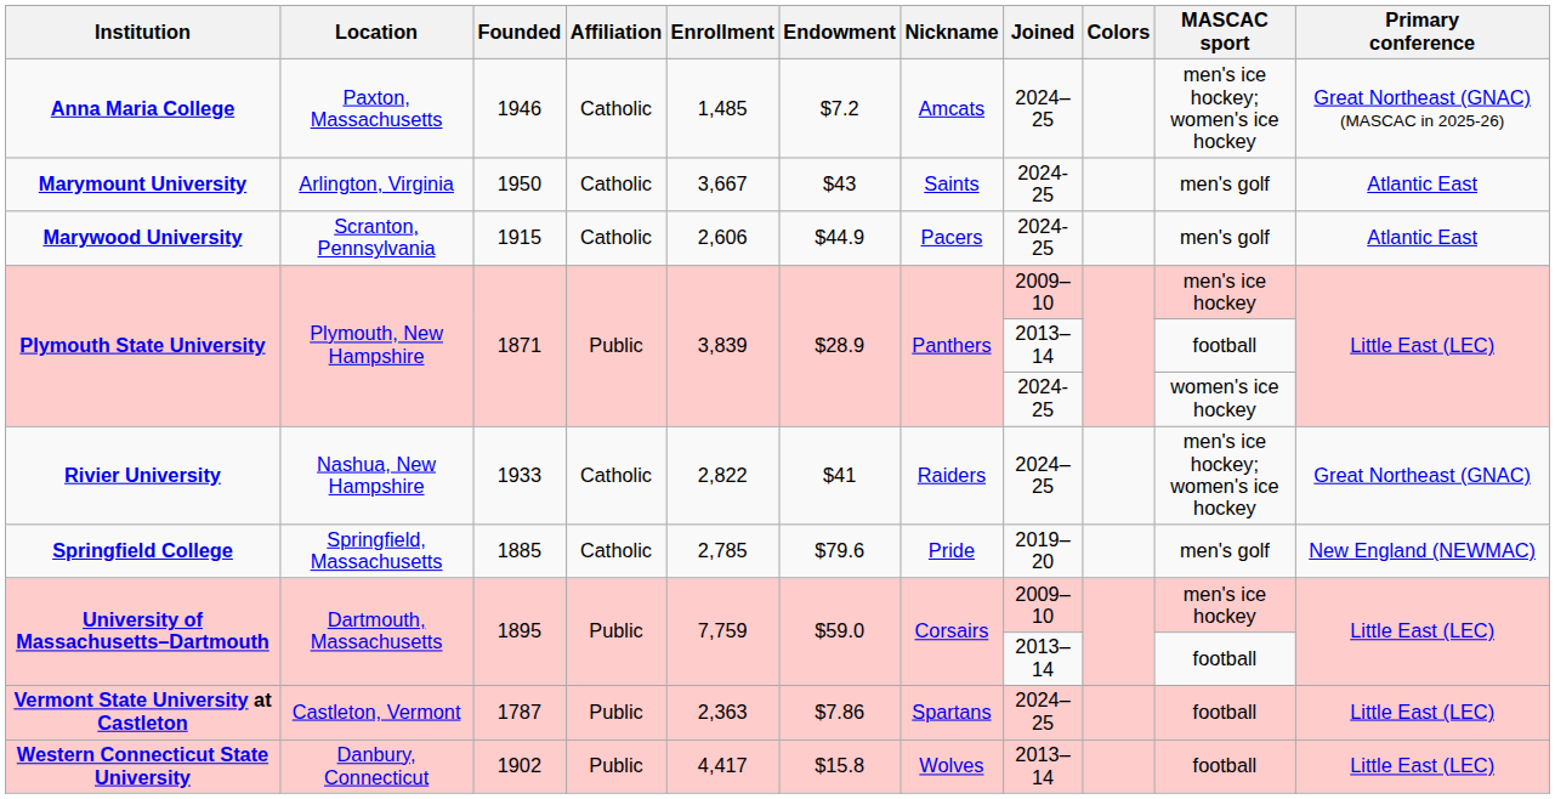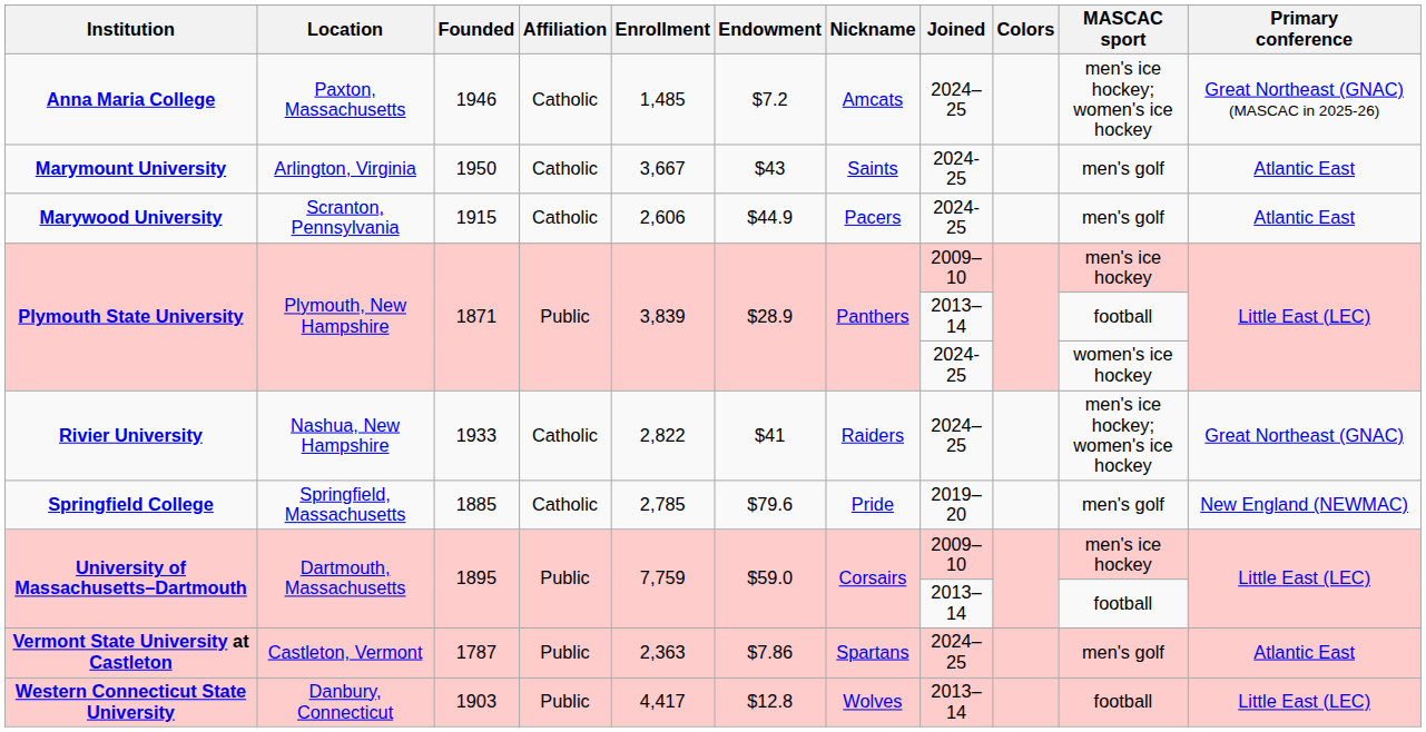Vermont State University at Castleton | MASCAC sport: football -> men's golf
Vermont State University at Castleton | Primary conference: Little East (LEC) -> Atlantic East
Western Connecticut State University | Founded: 1902 -> 1903
Western Connecticut State University | Endowment: $15.8 -> $12.8
